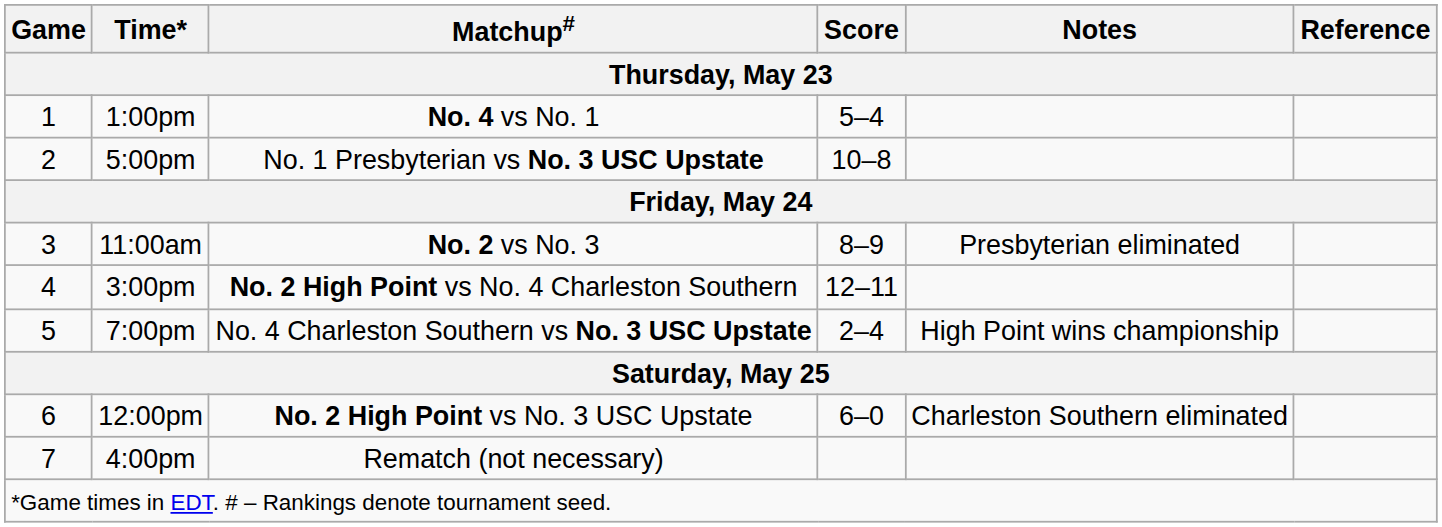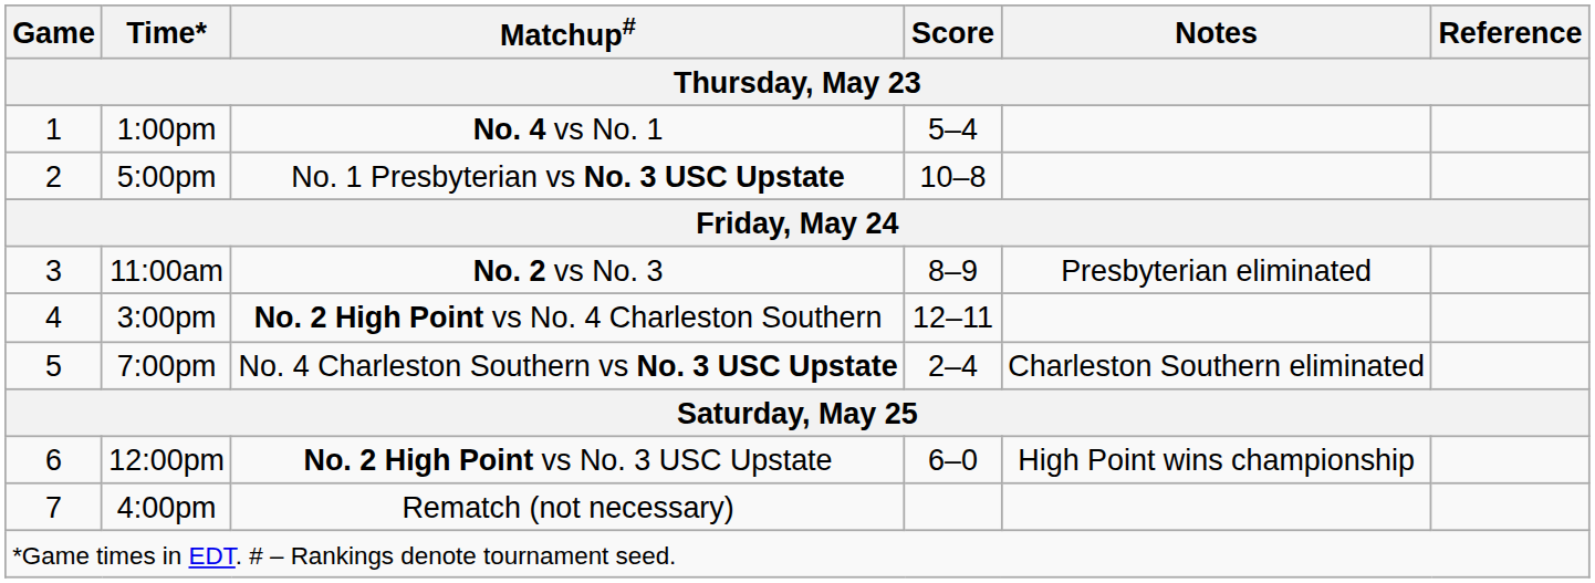7:00pm | Notes: High Point wins championship -> Charleston Southern eliminated
12:00pm | Notes: Charleston Southern eliminated -> High Point wins championship
